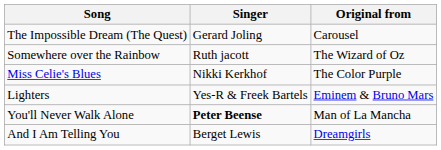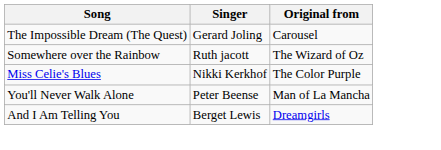- row: Lighters | Yes-R & Freek Bartels | Eminem & Bruno Mars
You'll Never Walk Alone | Singer: bold -> normal
